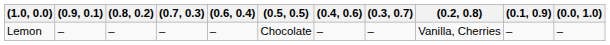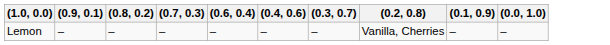- column: (0.5, 0.5) | Chocolate
